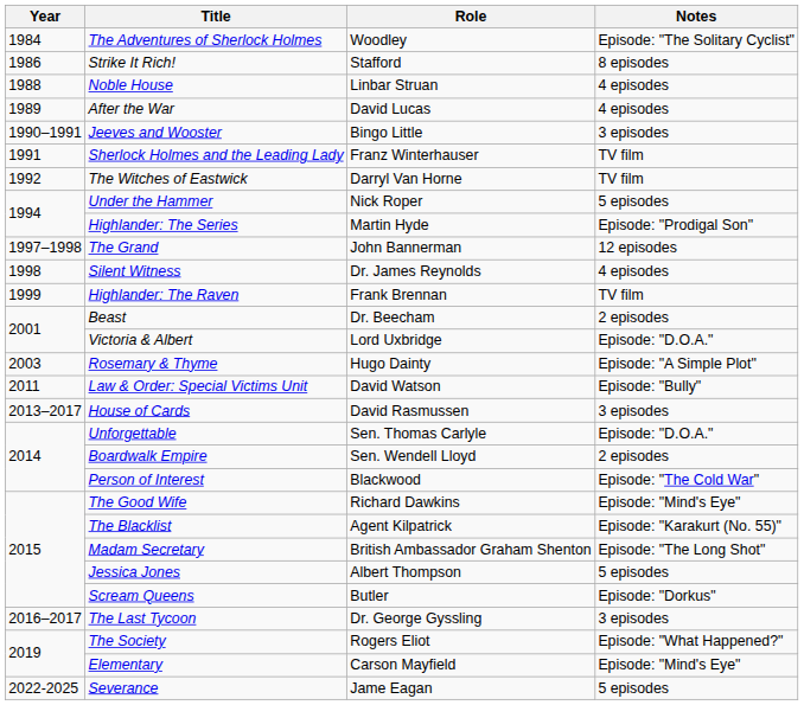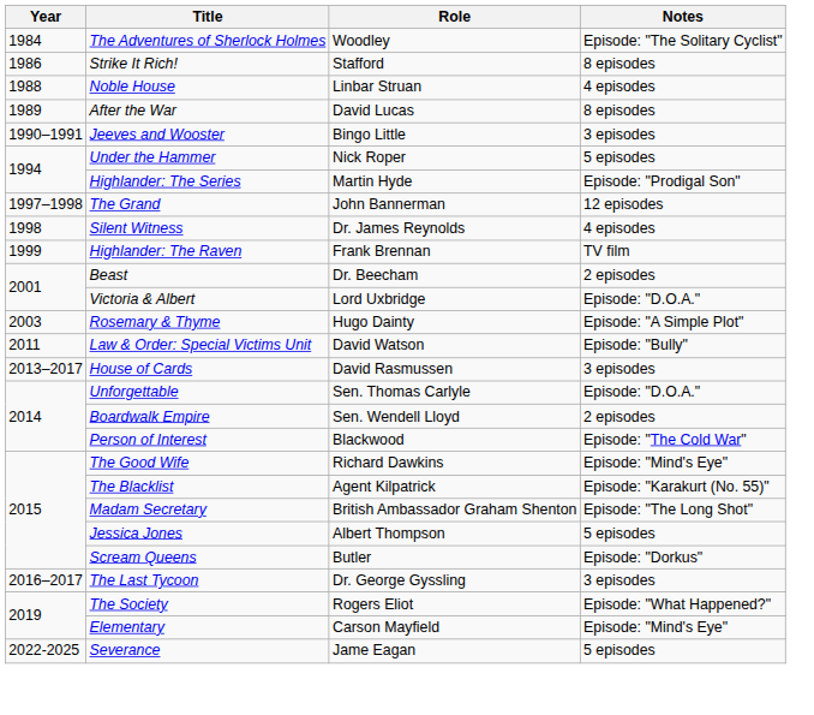After the War | Notes: 4 episodes -> 8 episodes
- row: 1991 | Sherlock Holmes and the Leading Lady | Franz Winterhauser | TV film
- row: 1992 | The Witches of Eastwick | Darryl Van Horne | TV film
